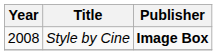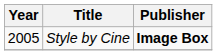Style by Cine | Year: 2008 -> 2005
